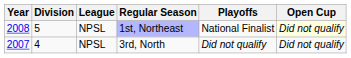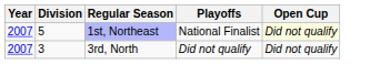- column: League | NPSL | NPSL
1st, Northeast | Year: 2008 -> 2007
3rd, North | Division: 4 -> 3
